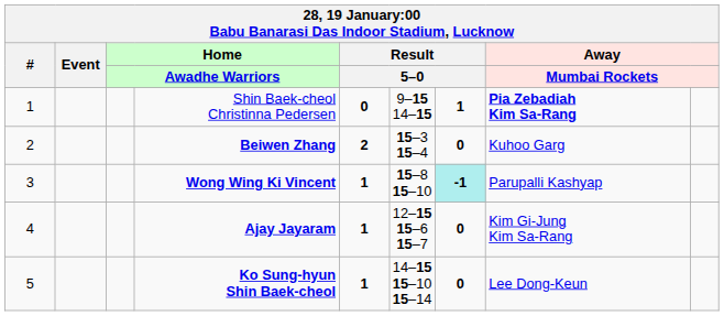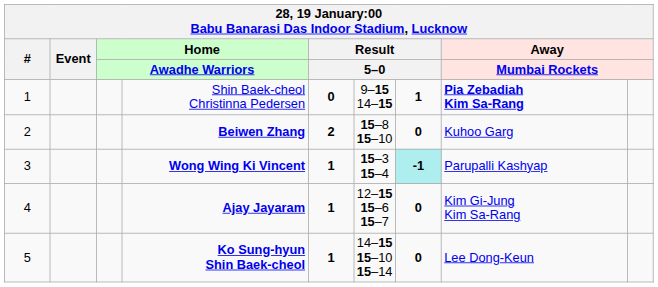Beiwen Zhang | column 6: 15–3 15–4 -> 15–8 15–10
Wong Wing Ki Vincent | column 6: 15–8 15–10 -> 15–3 15–4
